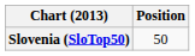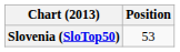Slovenia (SloTop50) | Position: 50 -> 53
